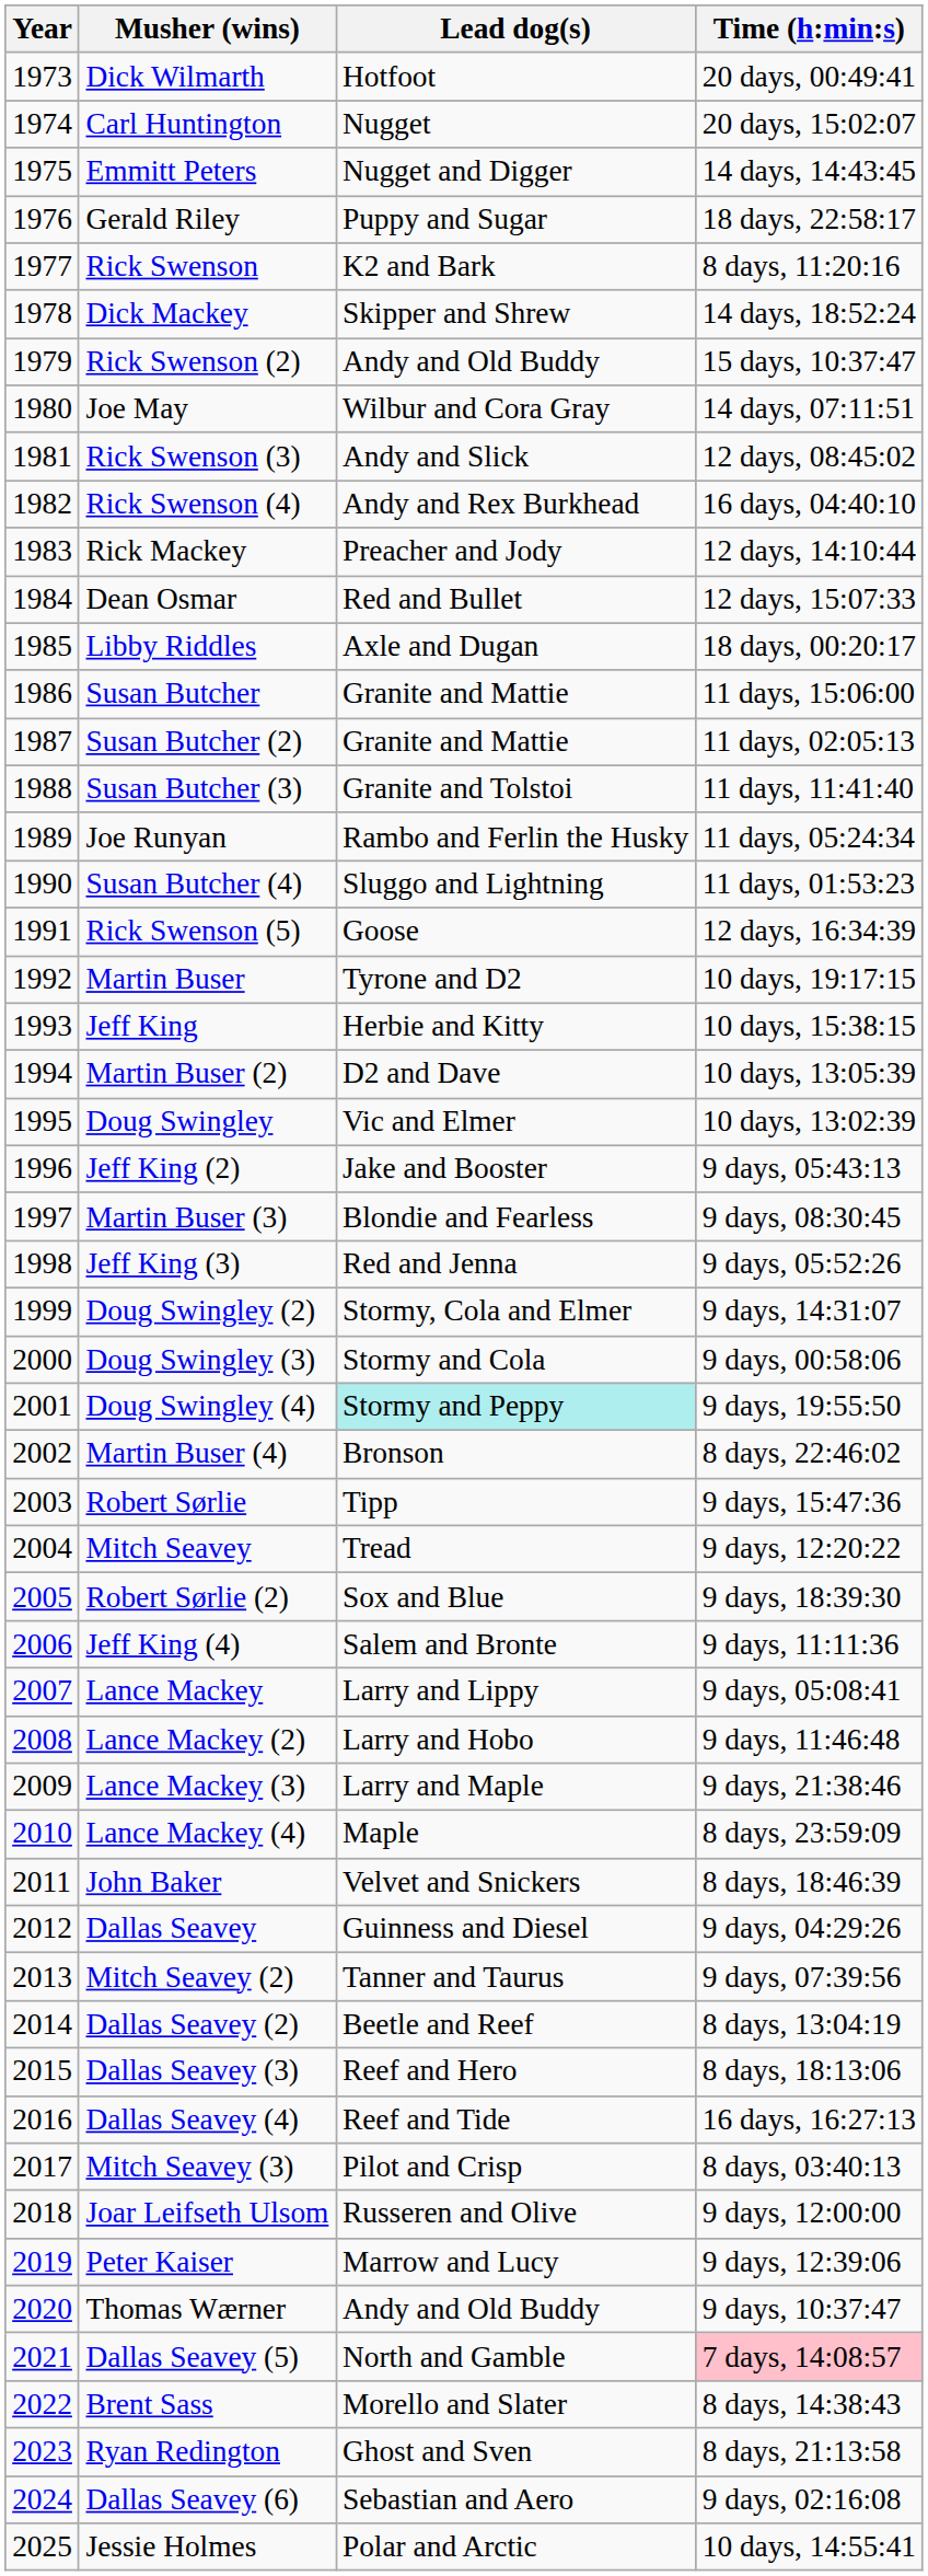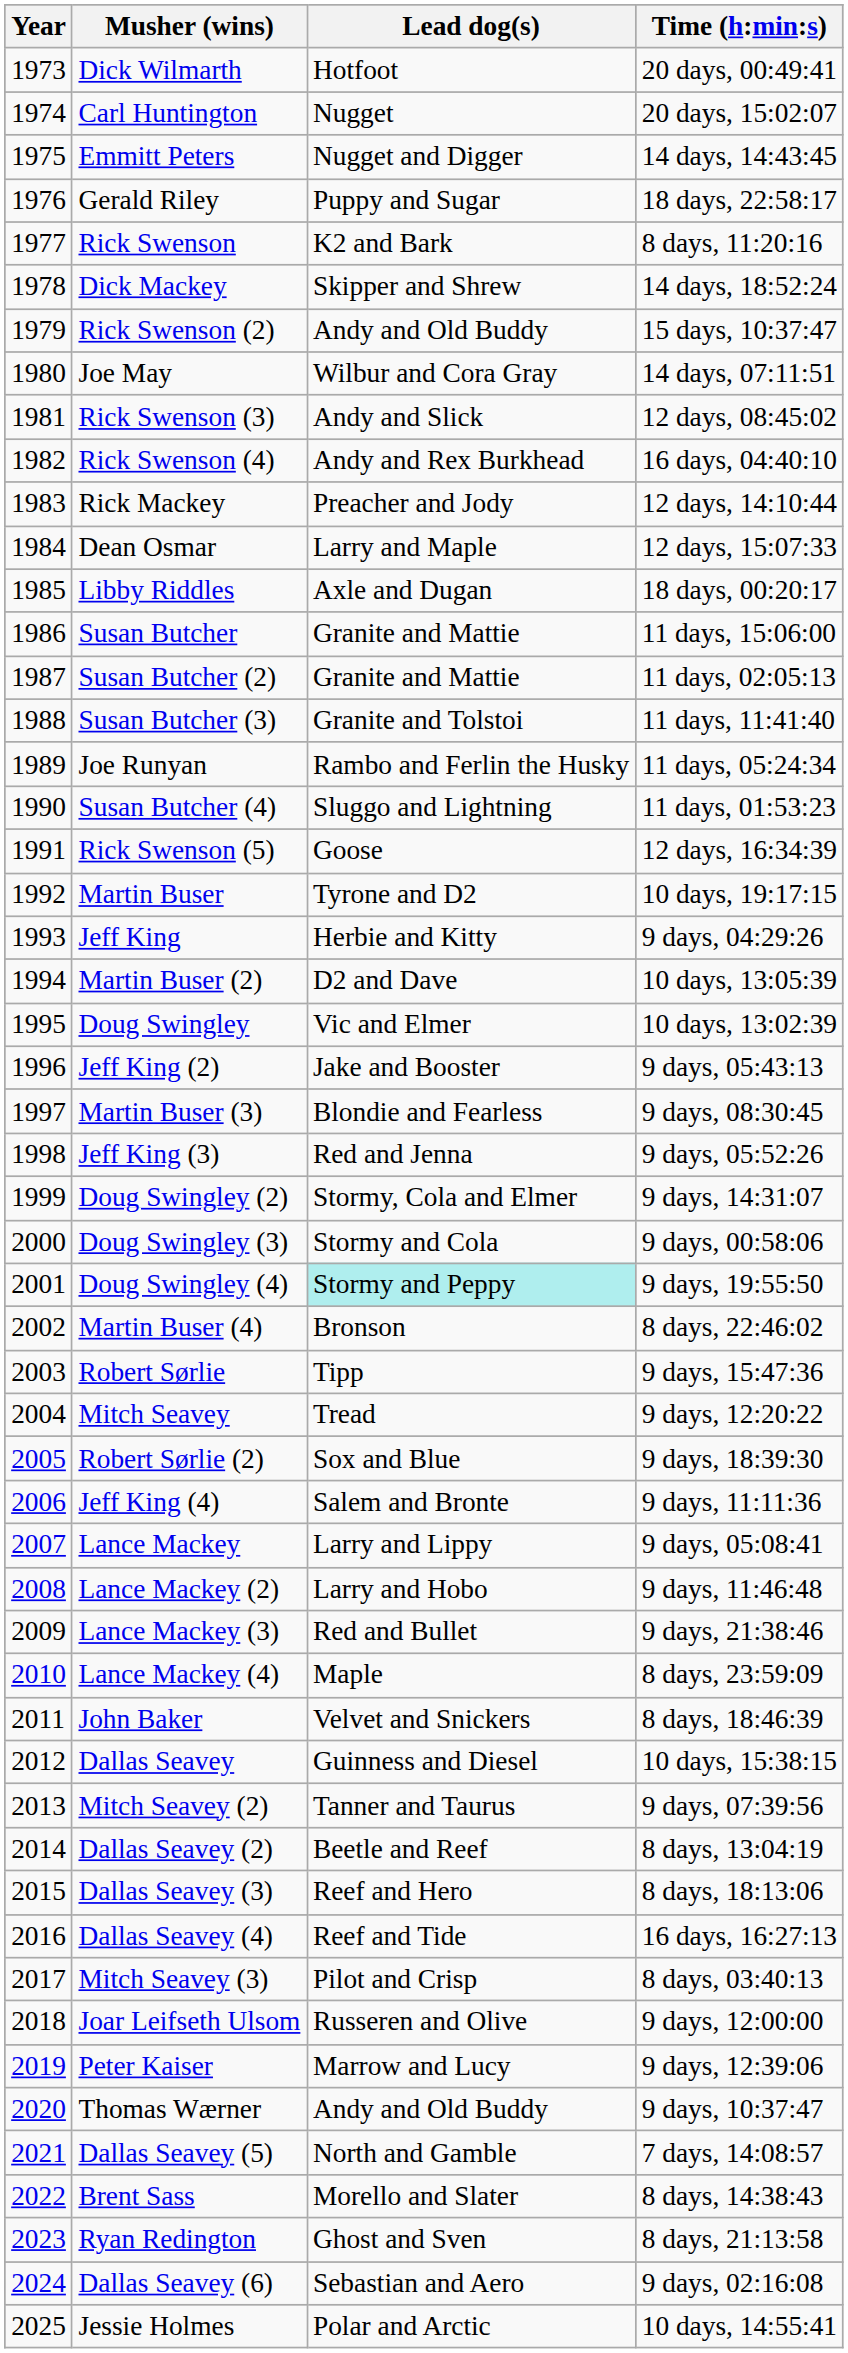Dean Osmar | Lead dog(s): Red and Bullet -> Larry and Maple
Jeff King | Time (h:min:s): 10 days, 15:38:15 -> 9 days, 04:29:26
Lance Mackey (3) | Lead dog(s): Larry and Maple -> Red and Bullet
Dallas Seavey | Time (h:min:s): 9 days, 04:29:26 -> 10 days, 15:38:15
Dallas Seavey (5) | Time (h:min:s): pink background -> no background
